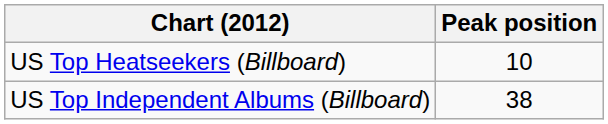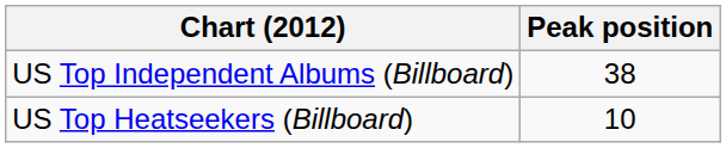rows swapped: US Top Heatseekers (Billboard) <-> US Top Independent Albums (Billboard)
